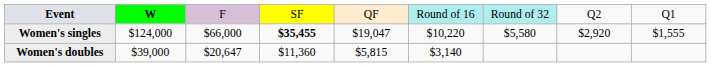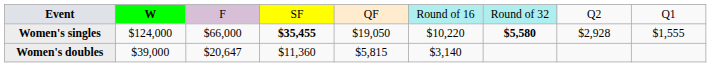Women's singles | column 5: $19,047 -> $19,050
Women's singles | column 7: normal -> bold
Women's singles | column 8: $2,920 -> $2,928
